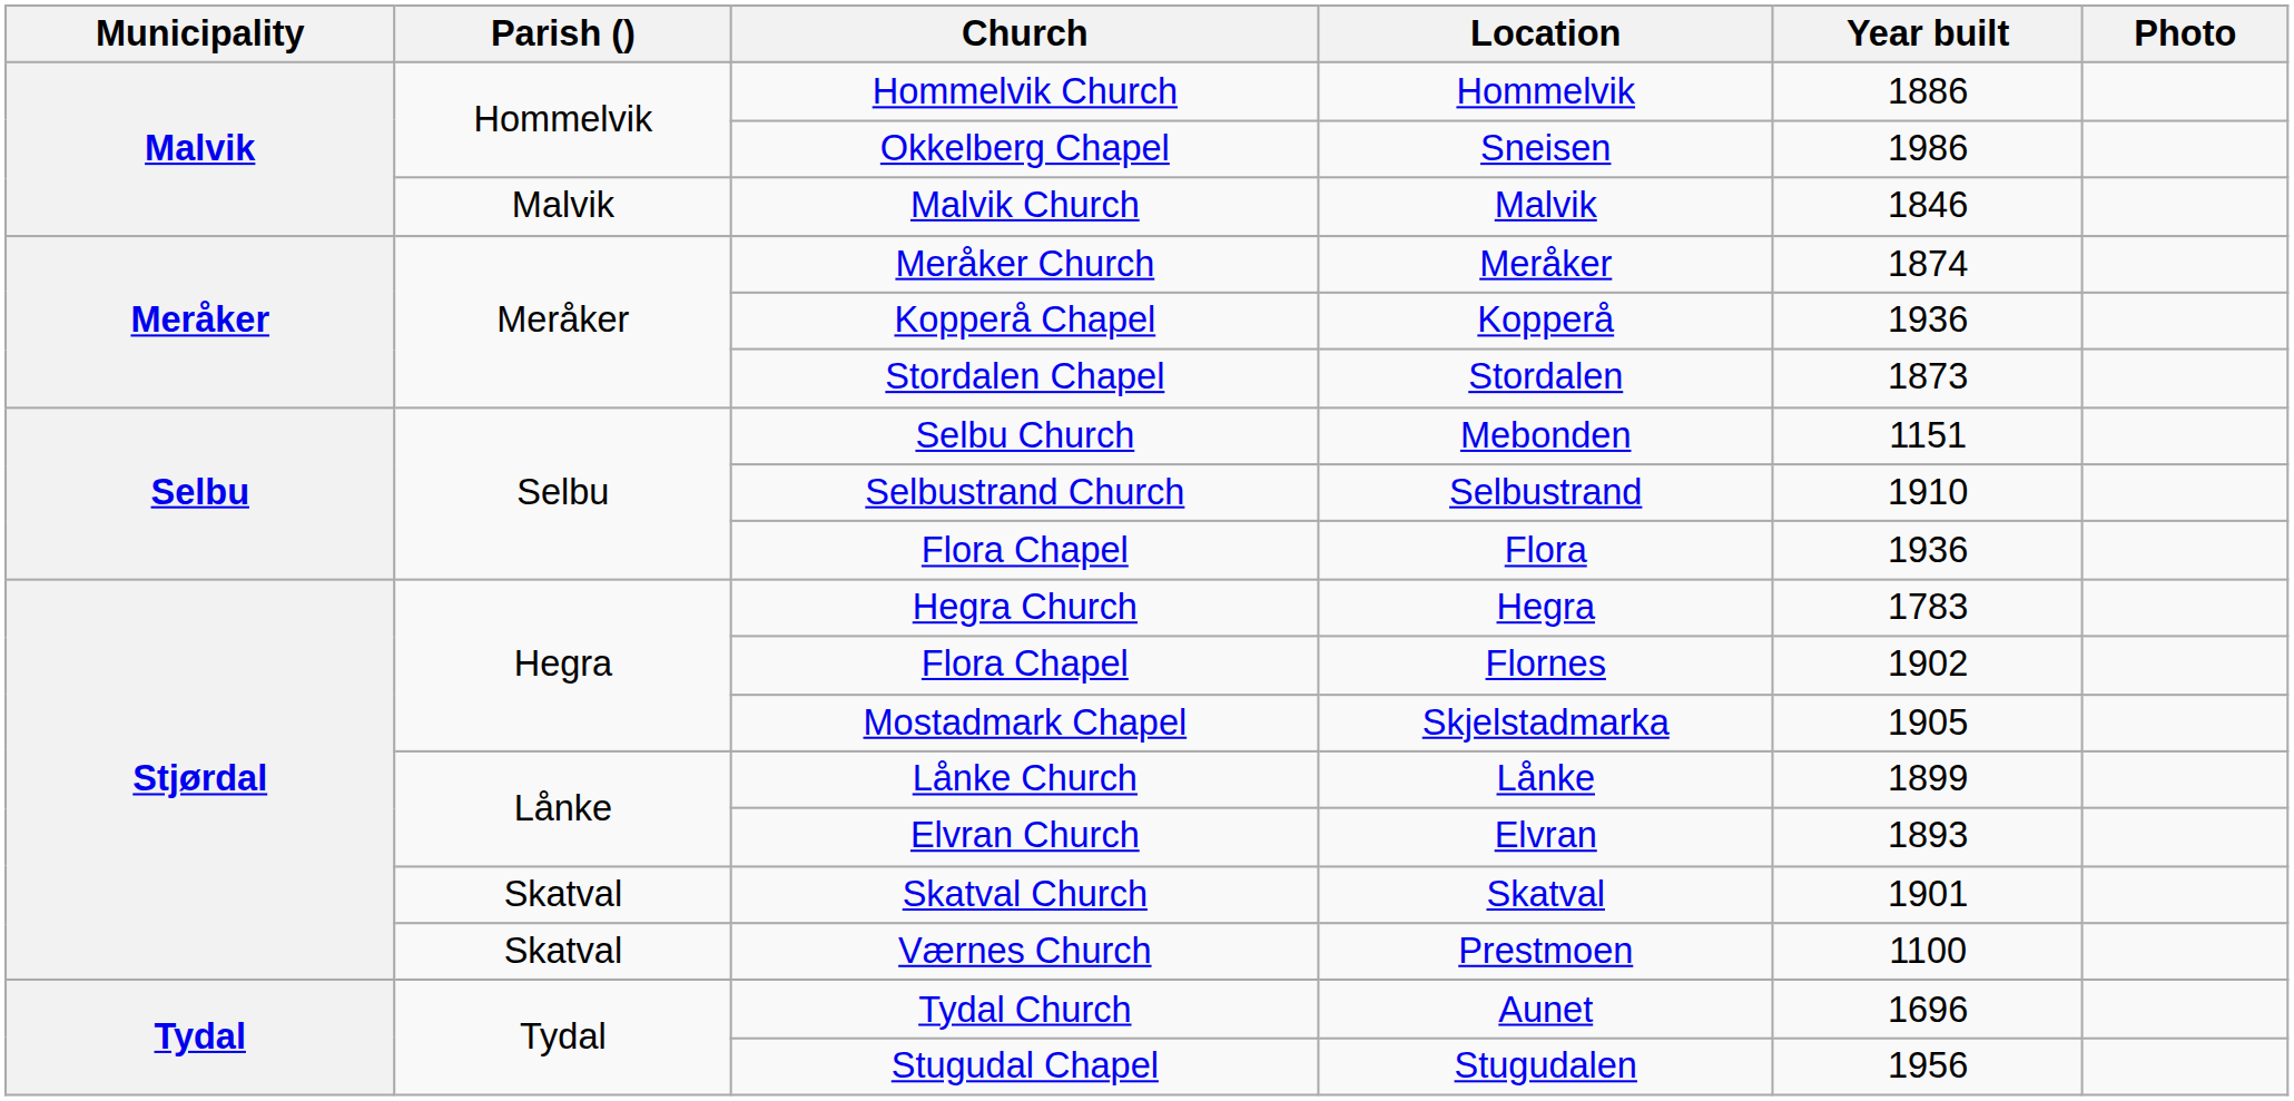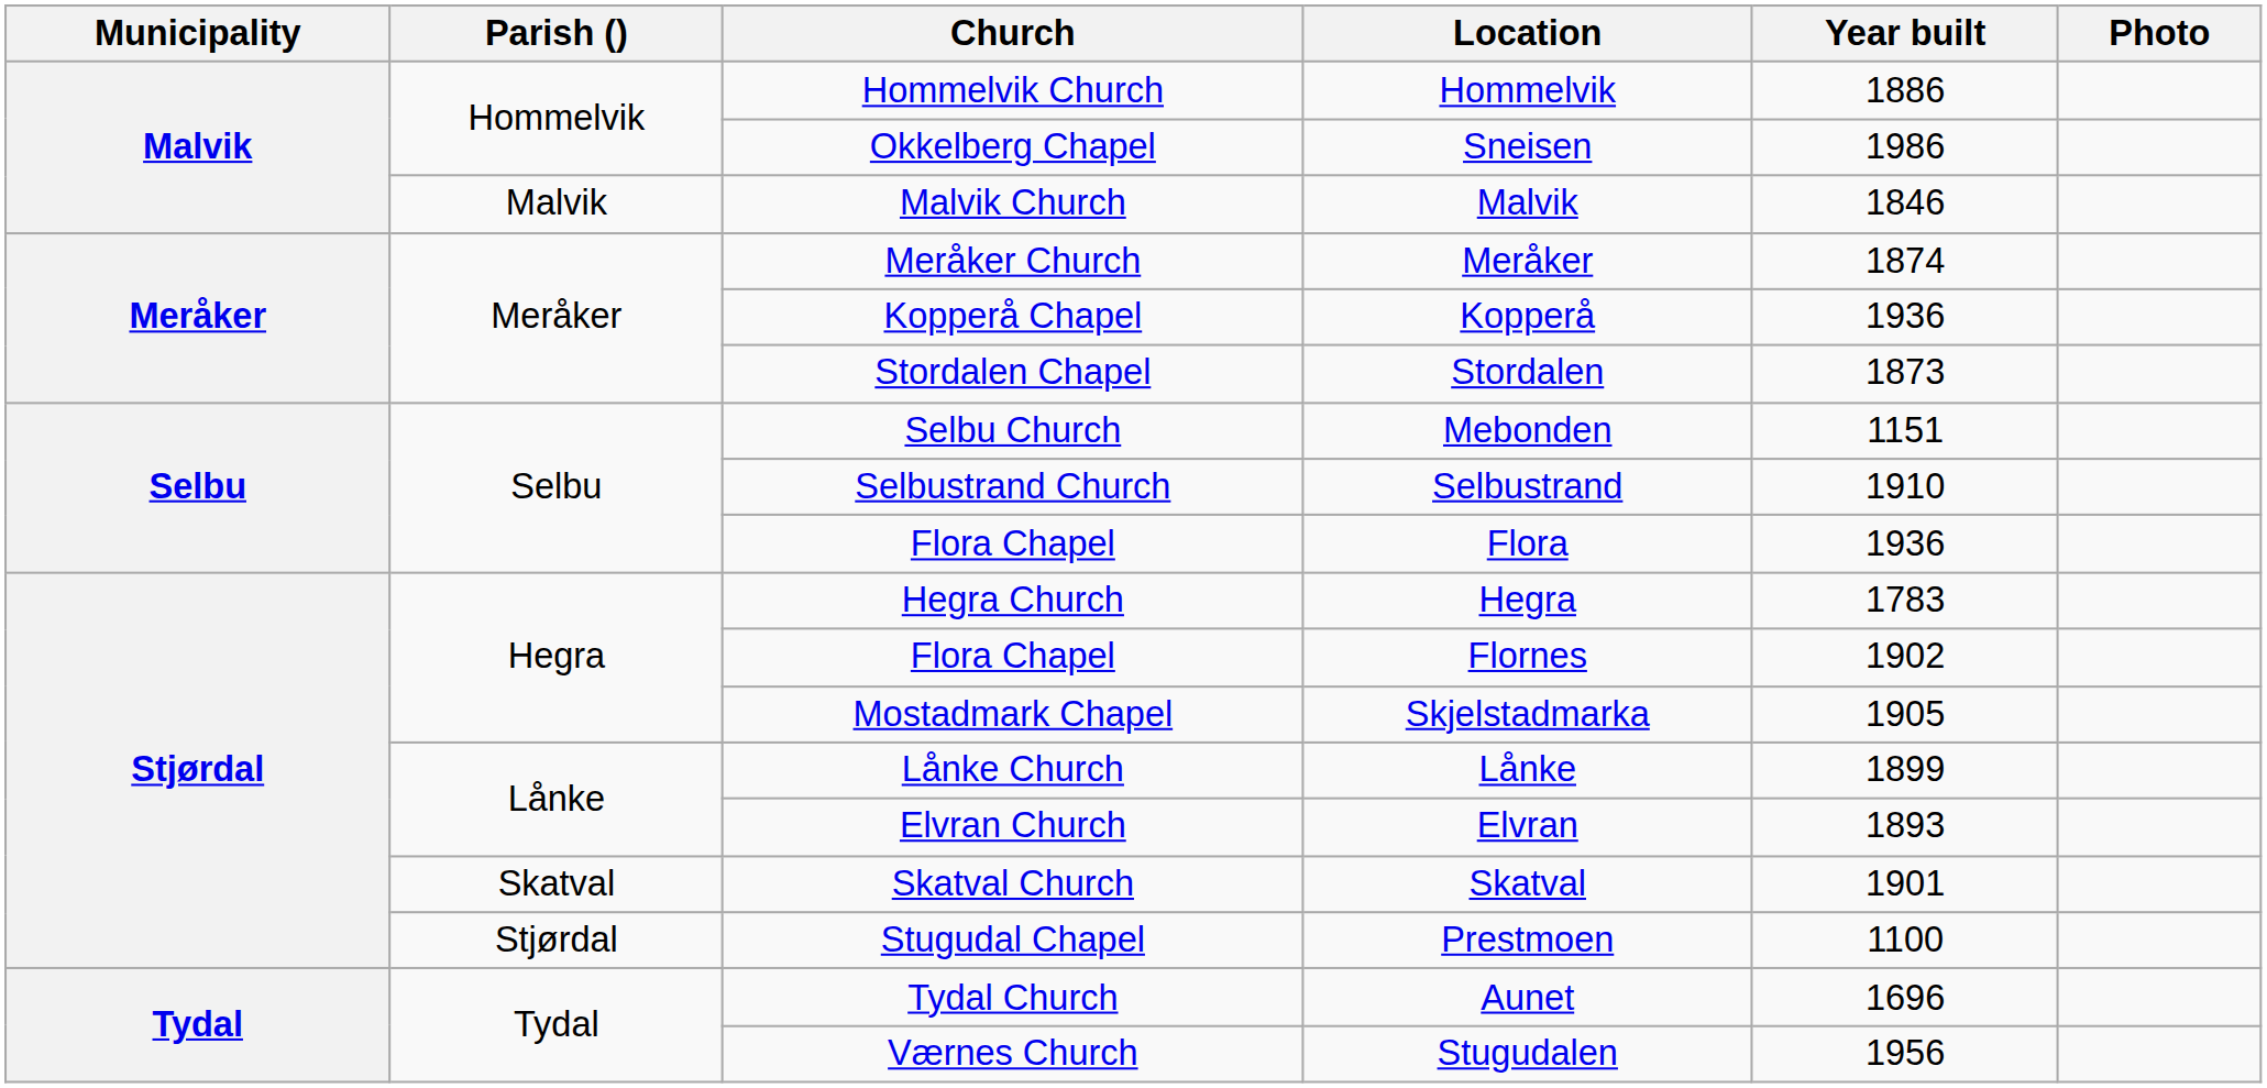Prestmoen | Parish (): Skatval -> Stjørdal
Prestmoen | Church: Værnes Church -> Stugudal Chapel
Stugudalen | Church: Stugudal Chapel -> Værnes Church
